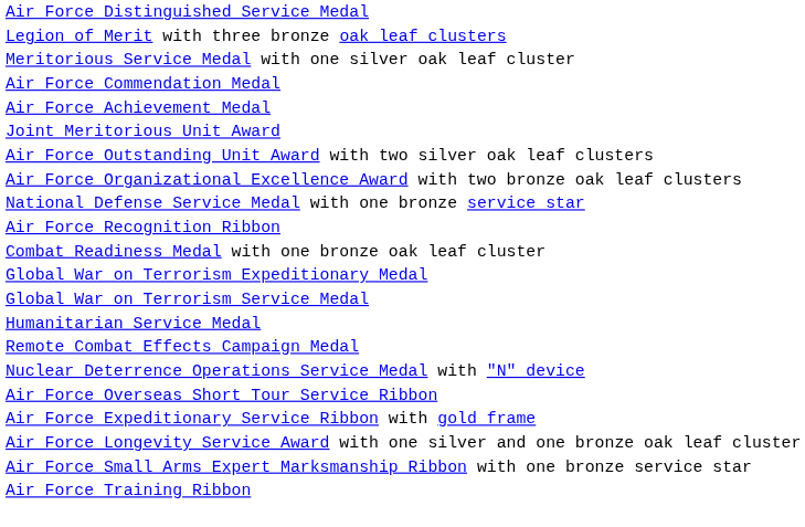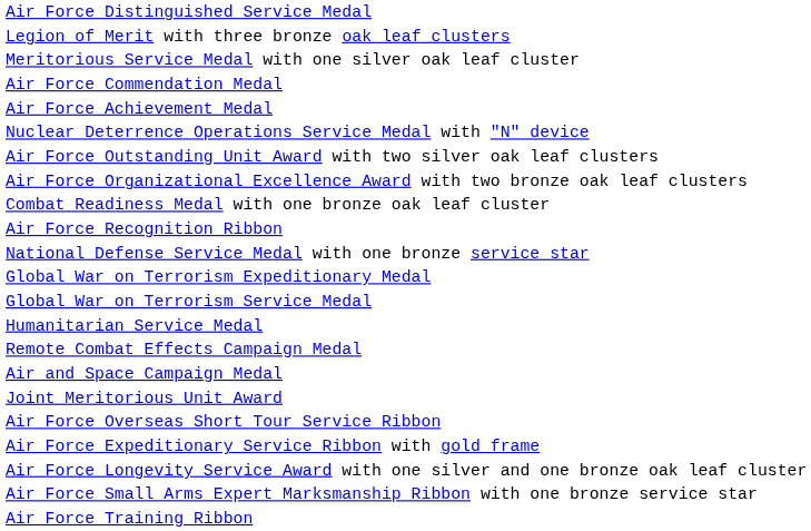rows swapped: Joint Meritorious Unit Award <-> Nuclear Deterrence Operations Service Medal with "N" device
rows swapped: Combat Readiness Medal with one bronze oak leaf cluster <-> National Defense Service Medal with one bronze service star
+ row: Air and Space Campaign Medal
